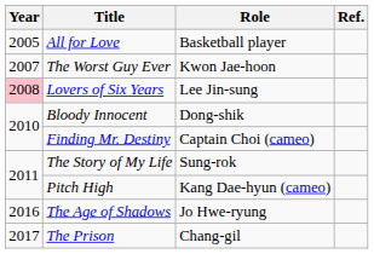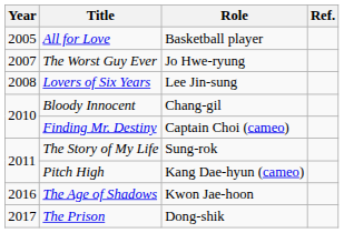The Worst Guy Ever | Role: Kwon Jae-hoon -> Jo Hwe-ryung
Lovers of Six Years | Year: pink background -> no background
Bloody Innocent | Role: Dong-shik -> Chang-gil
The Age of Shadows | Role: Jo Hwe-ryung -> Kwon Jae-hoon
The Prison | Role: Chang-gil -> Dong-shik
